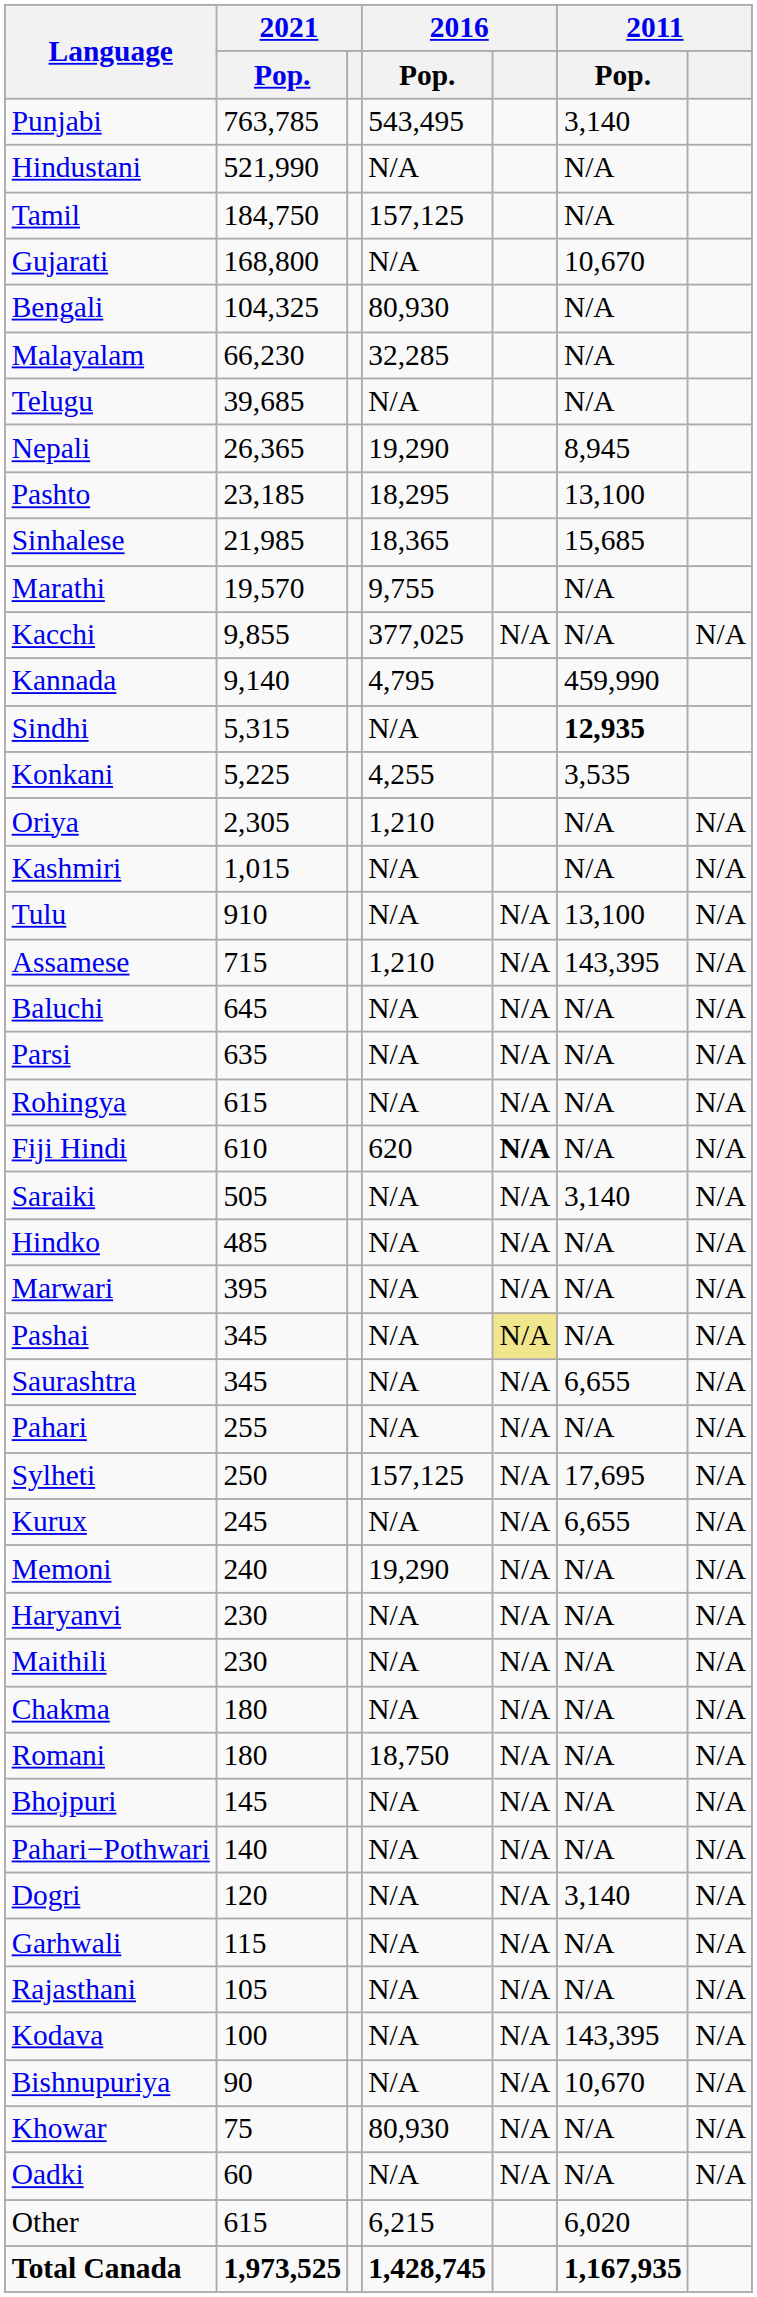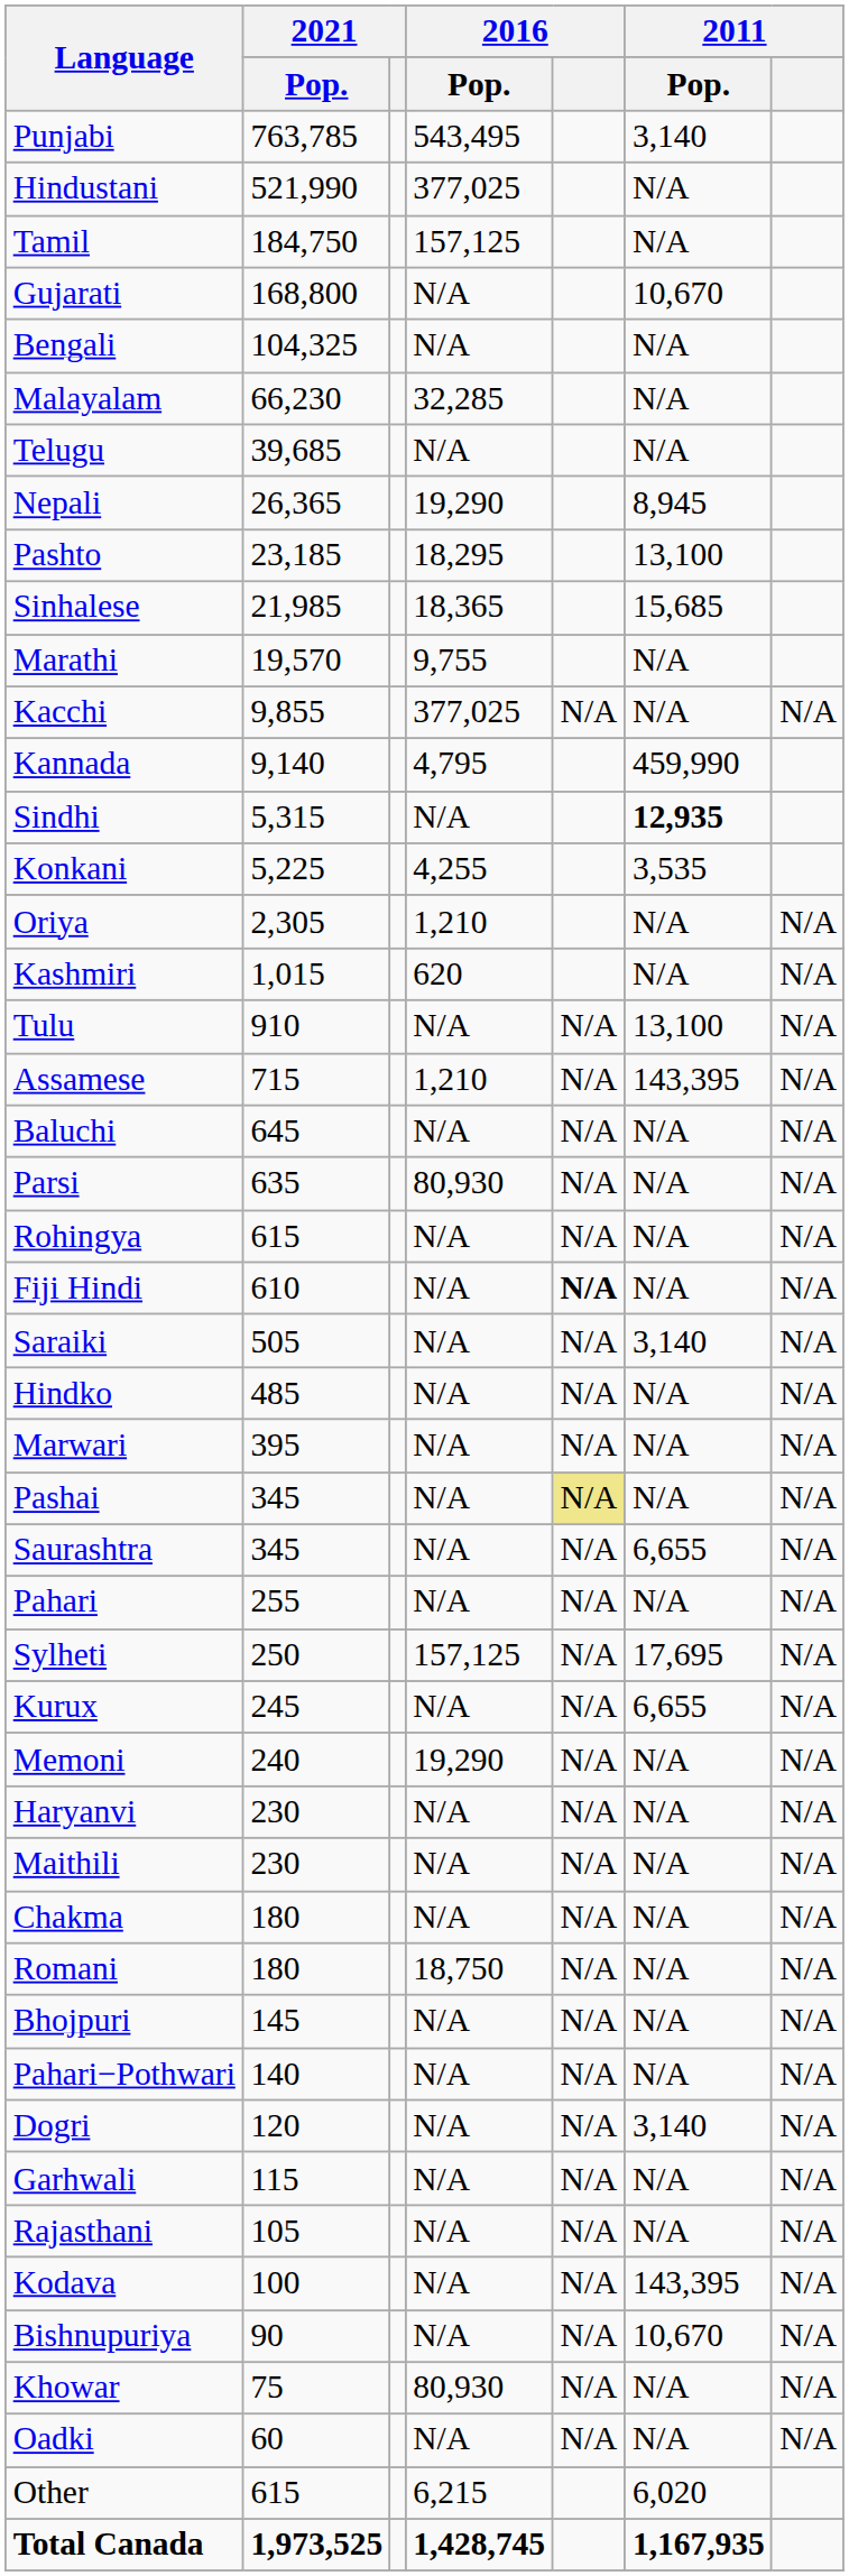Hindustani | 2016 / Pop.: N/A -> 377,025
Bengali | 2016 / Pop.: 80,930 -> N/A
Kashmiri | 2016 / Pop.: N/A -> 620
Parsi | 2016 / Pop.: N/A -> 80,930
Fiji Hindi | 2016 / Pop.: 620 -> N/A
